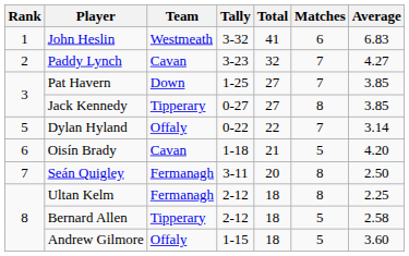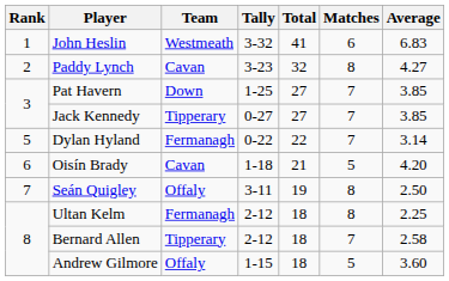Paddy Lynch | Matches: 7 -> 8
Jack Kennedy | Matches: 8 -> 7
Dylan Hyland | Team: Offaly -> Fermanagh
Seán Quigley | Team: Fermanagh -> Offaly
Seán Quigley | Total: 20 -> 19
Bernard Allen | Matches: 5 -> 7
